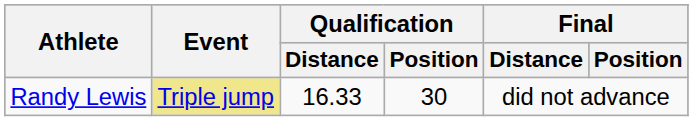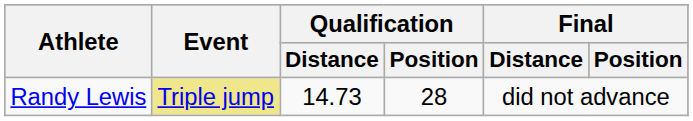Randy Lewis | Qualification / Distance: 16.33 -> 14.73
Randy Lewis | Qualification / Position: 30 -> 28
